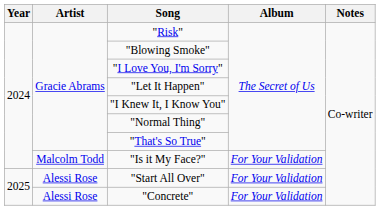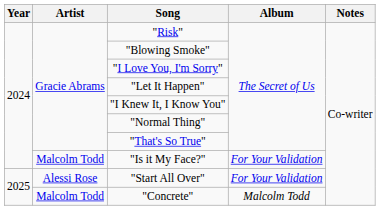"Concrete" | Artist: Alessi Rose -> Malcolm Todd
"Concrete" | Album: For Your Validation -> Malcolm Todd
